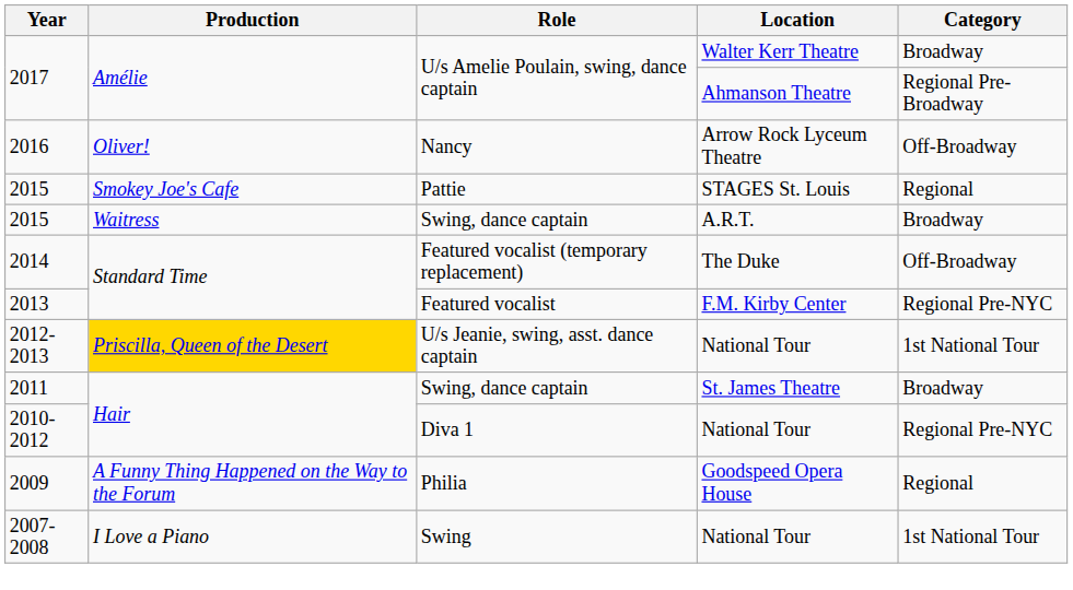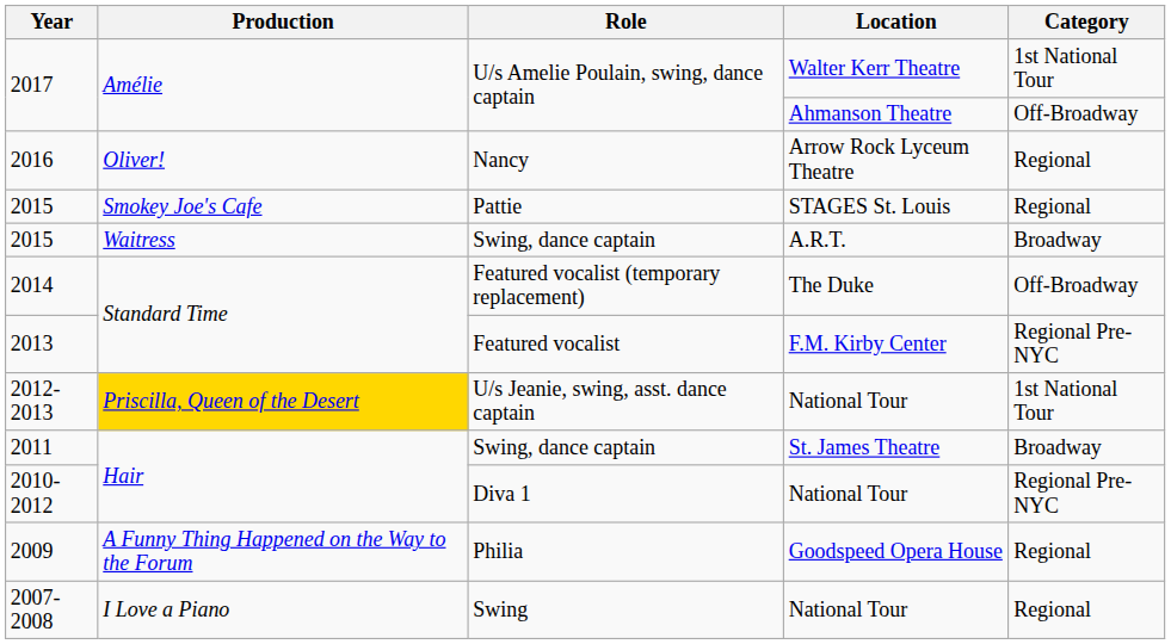2017 / Walter Kerr Theatre | Category: Broadway -> 1st National Tour
2017 / Ahmanson Theatre | Category: Regional Pre-Broadway -> Off-Broadway
2016 | Category: Off-Broadway -> Regional
2007-2008 | Category: 1st National Tour -> Regional
